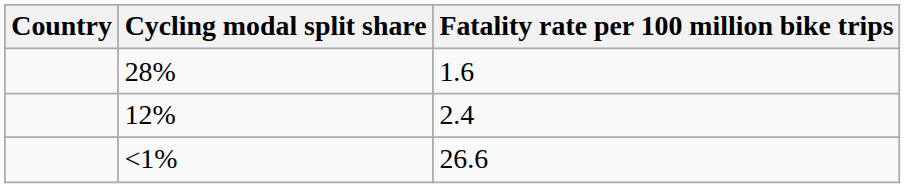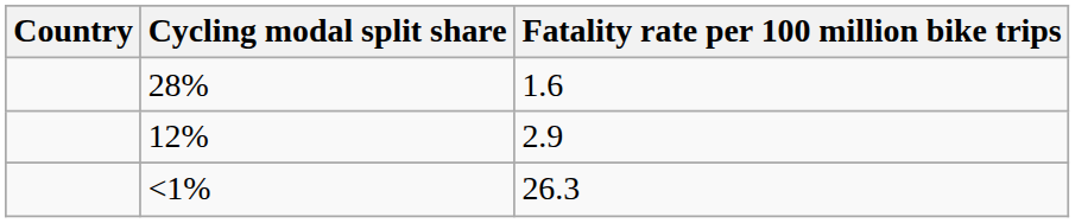12% | Fatality rate per 100 million bike trips: 2.4 -> 2.9
<1% | Fatality rate per 100 million bike trips: 26.6 -> 26.3
